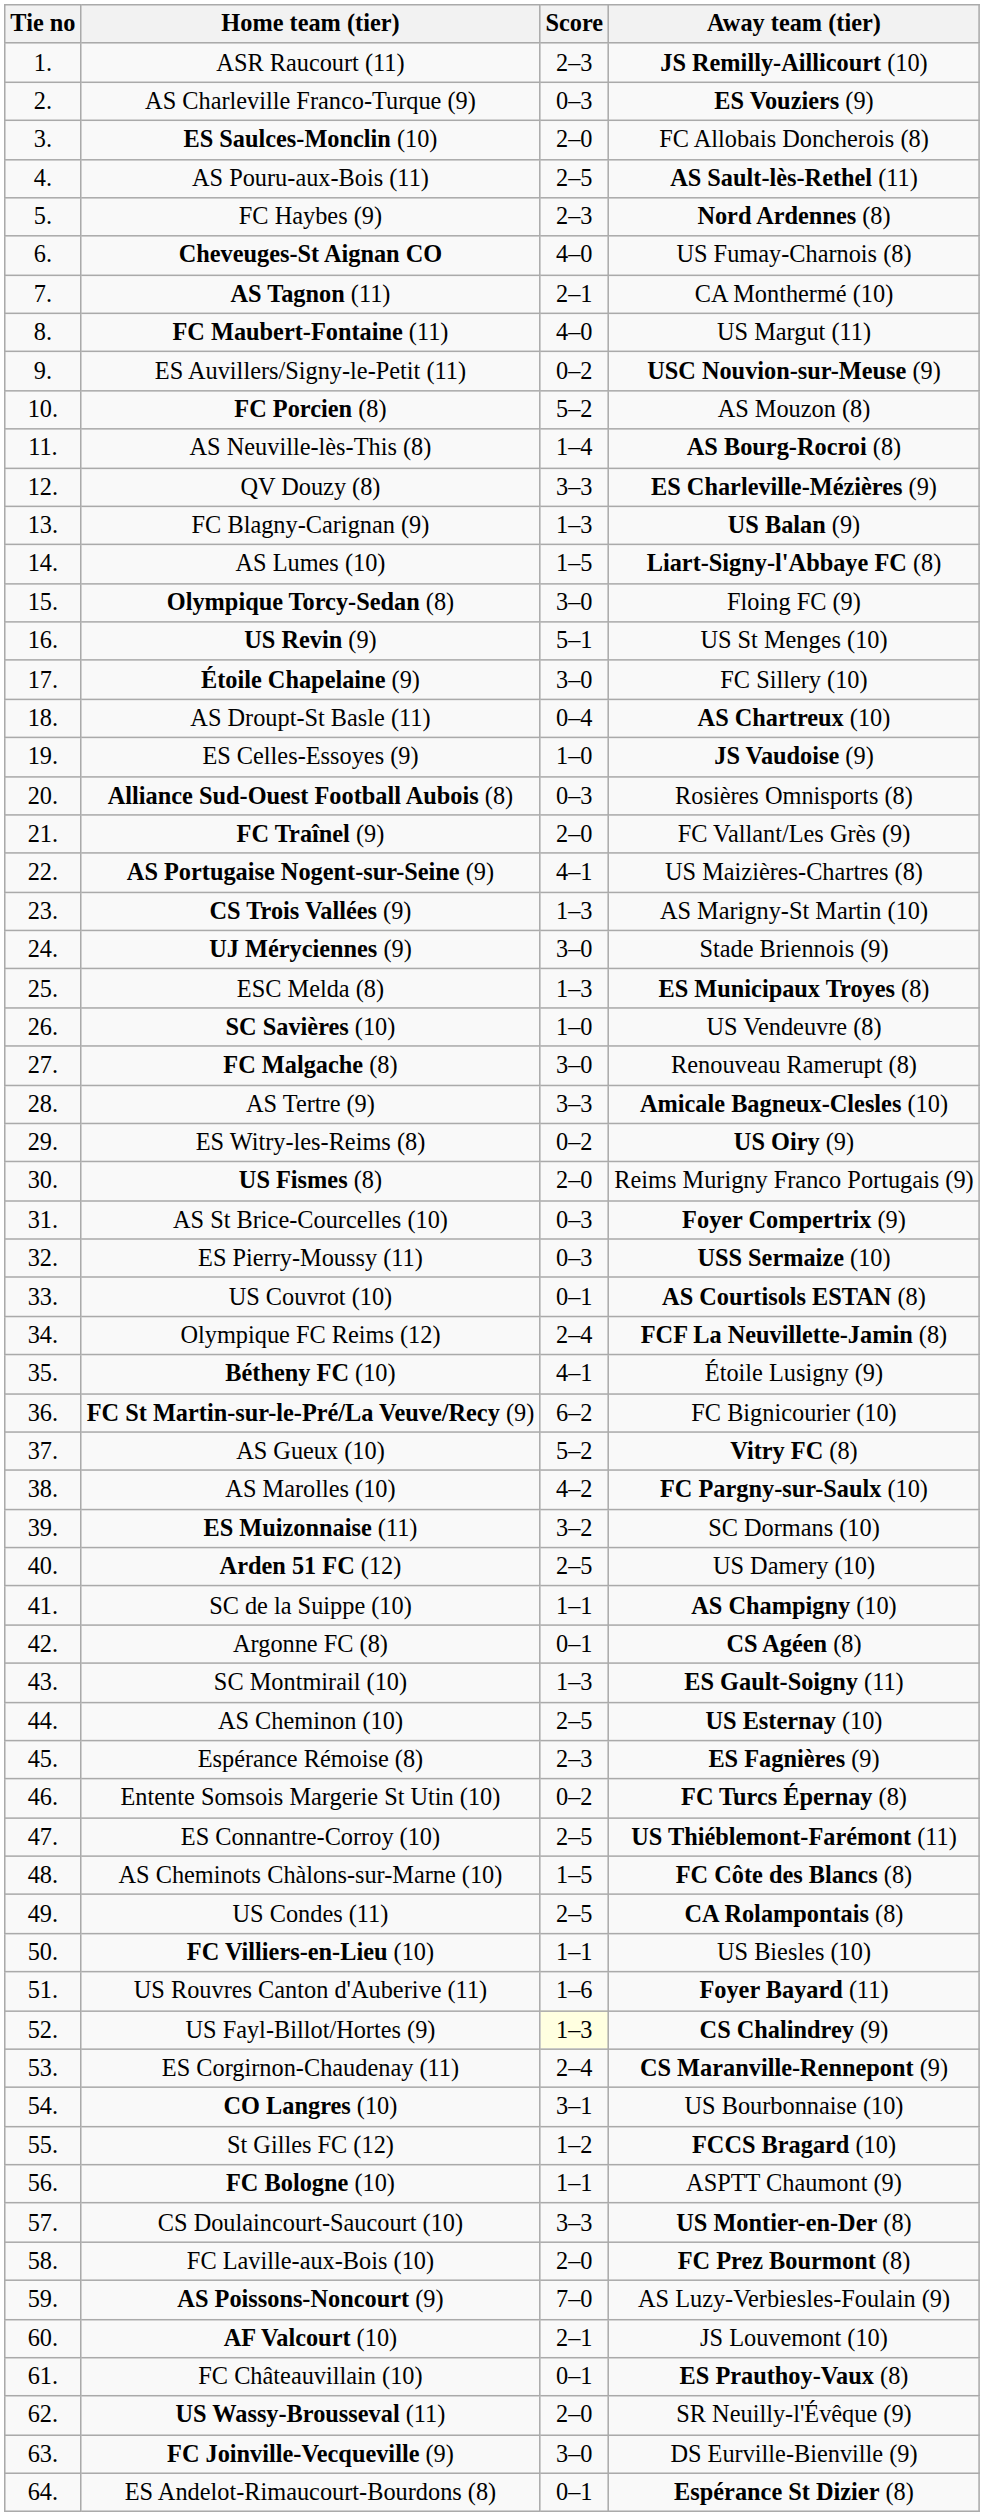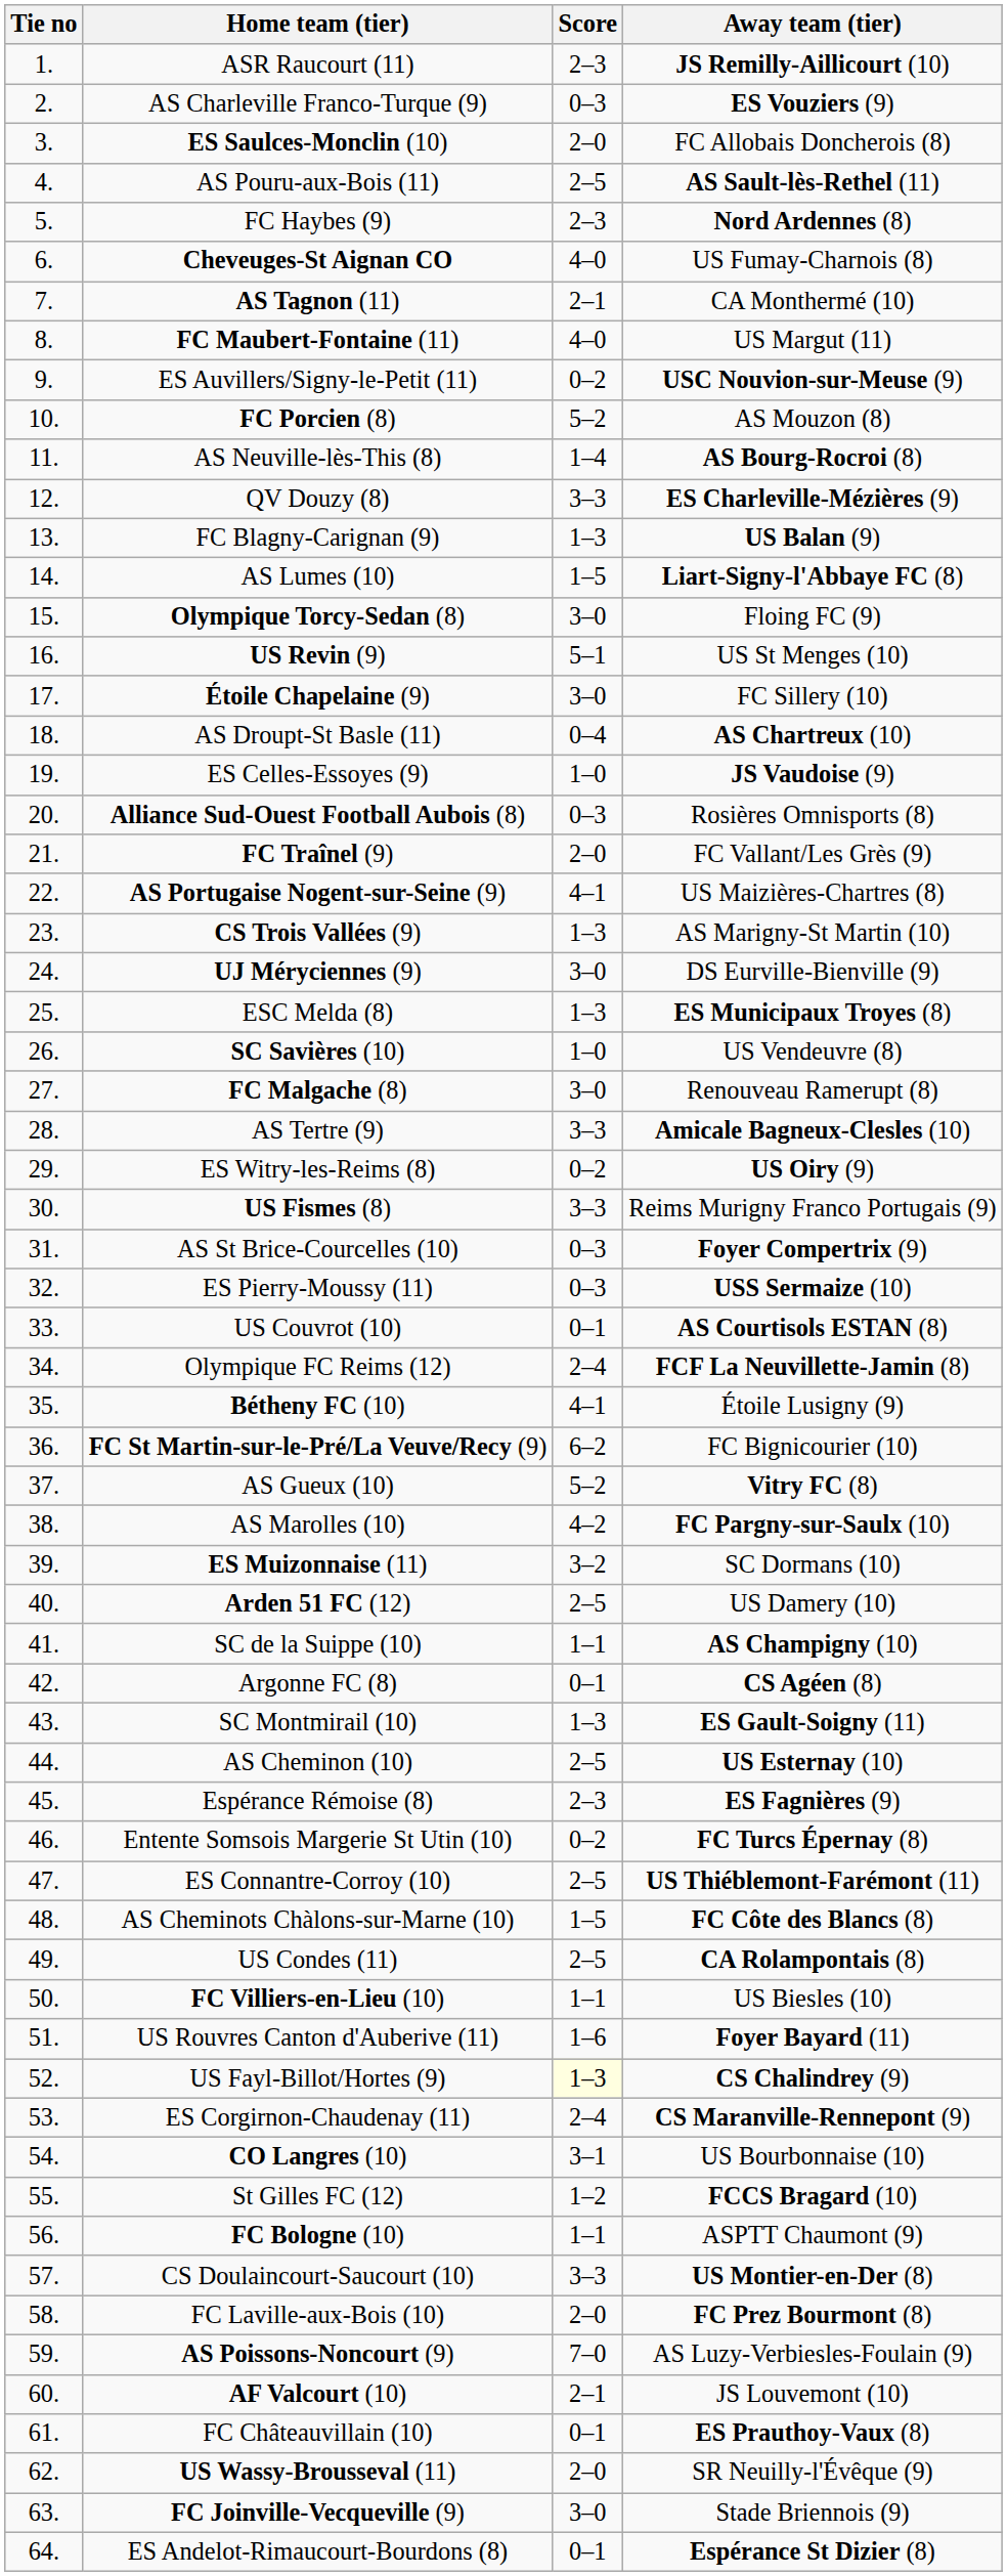UJ Méryciennes (9) | Away team (tier): Stade Briennois (9) -> DS Eurville-Bienville (9)
US Fismes (8) | Score: 2–0 -> 3–3
FC Joinville-Vecqueville (9) | Away team (tier): DS Eurville-Bienville (9) -> Stade Briennois (9)
